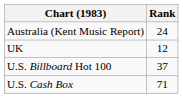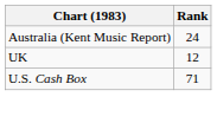- row: U.S. Billboard Hot 100 | 37
